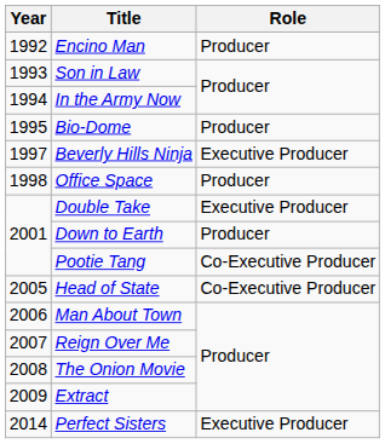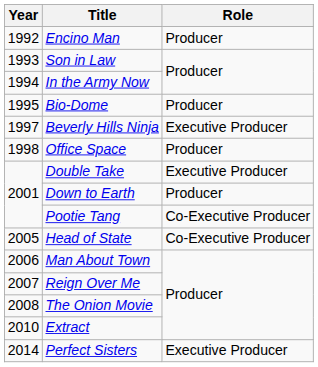Extract | Year: 2009 -> 2010
